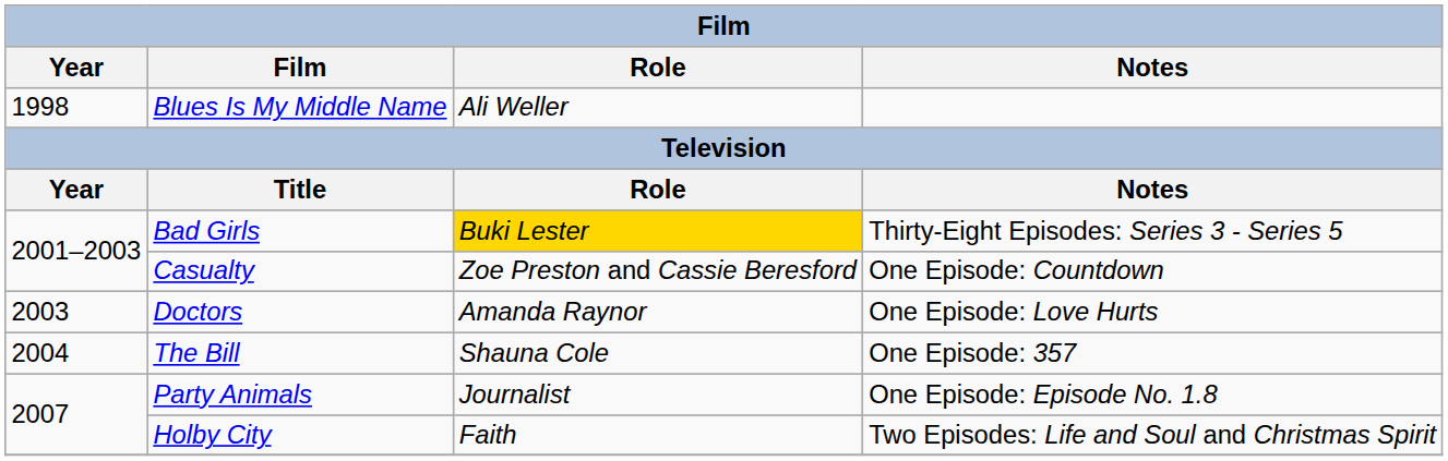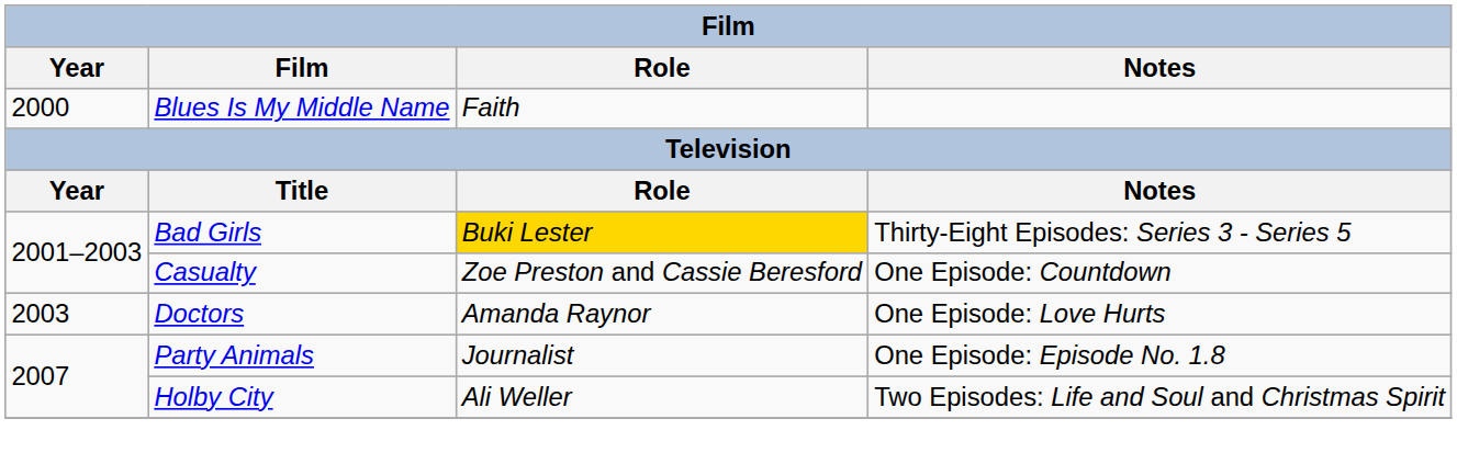Blues Is My Middle Name | Year: 1998 -> 2000
Blues Is My Middle Name | Role: Ali Weller -> Faith
- row: 2004 | The Bill | Shauna Cole | One Episode: 357
Holby City | Role: Faith -> Ali Weller
